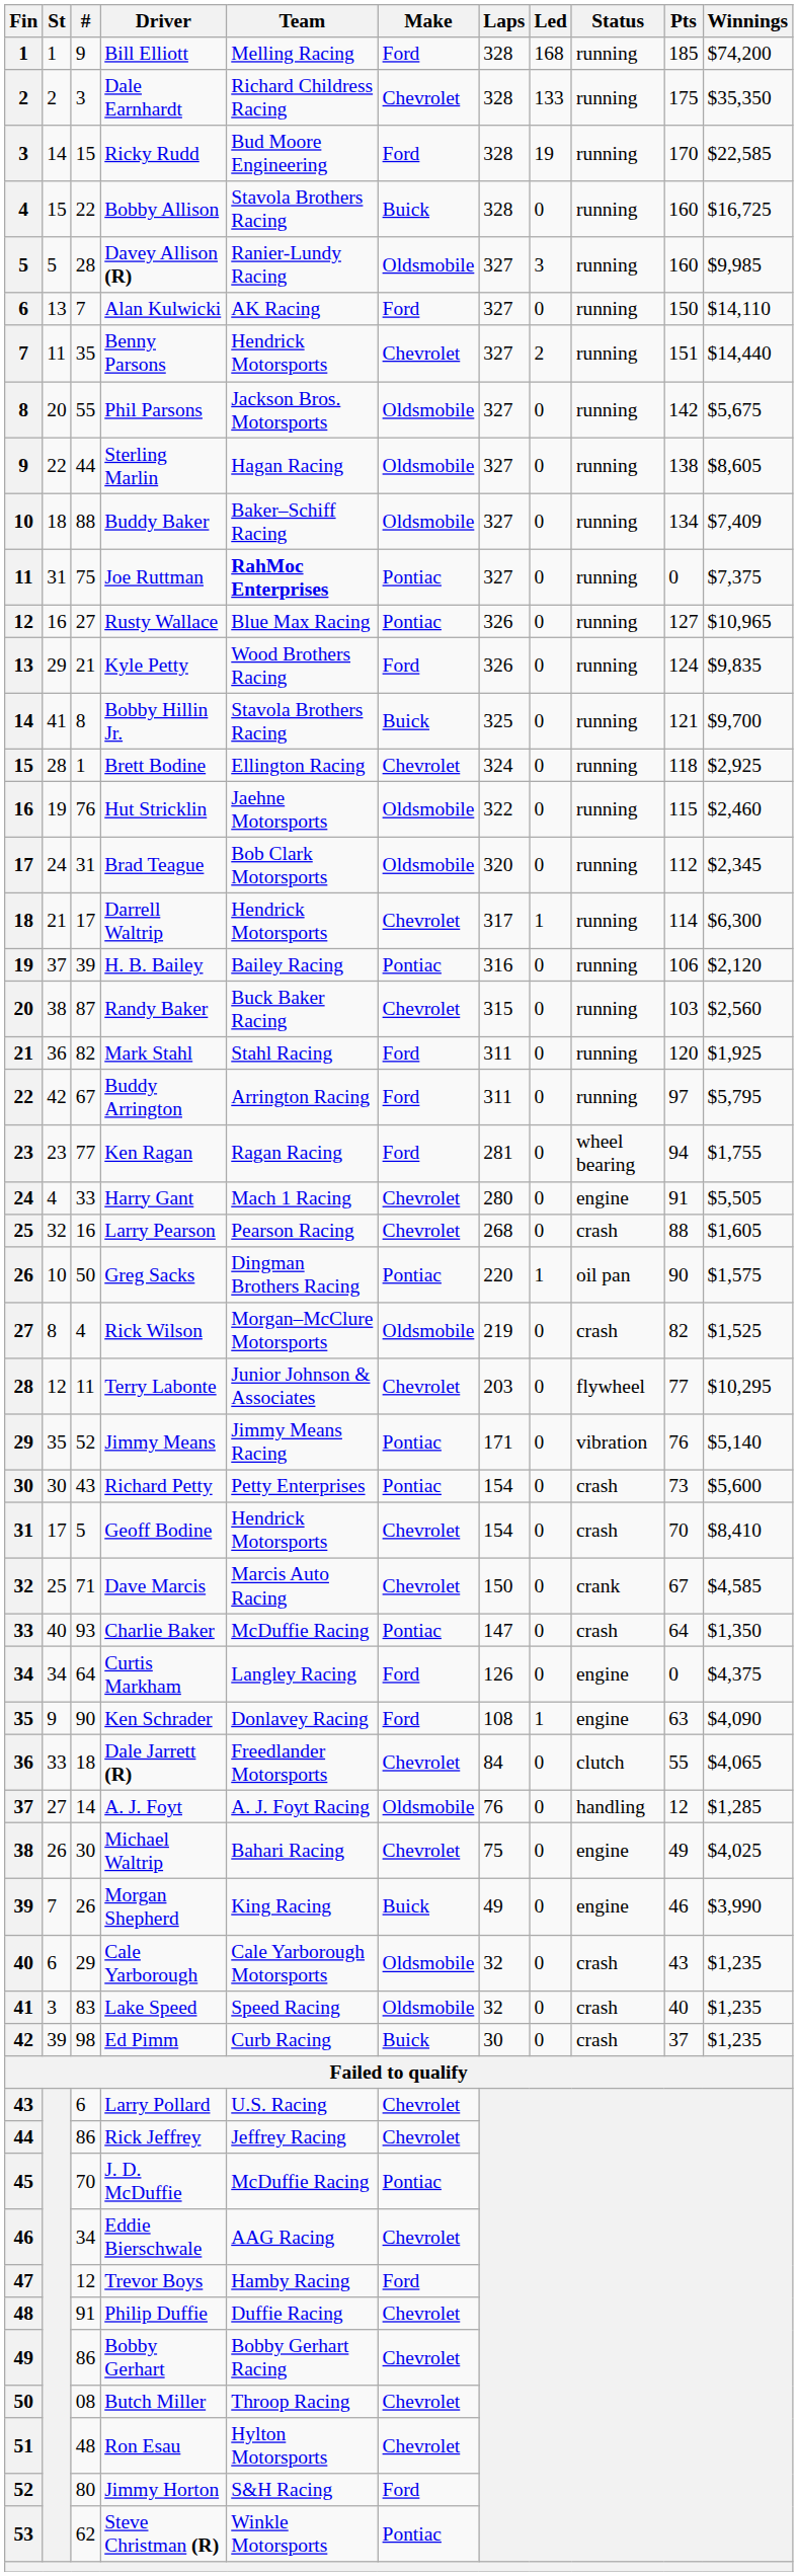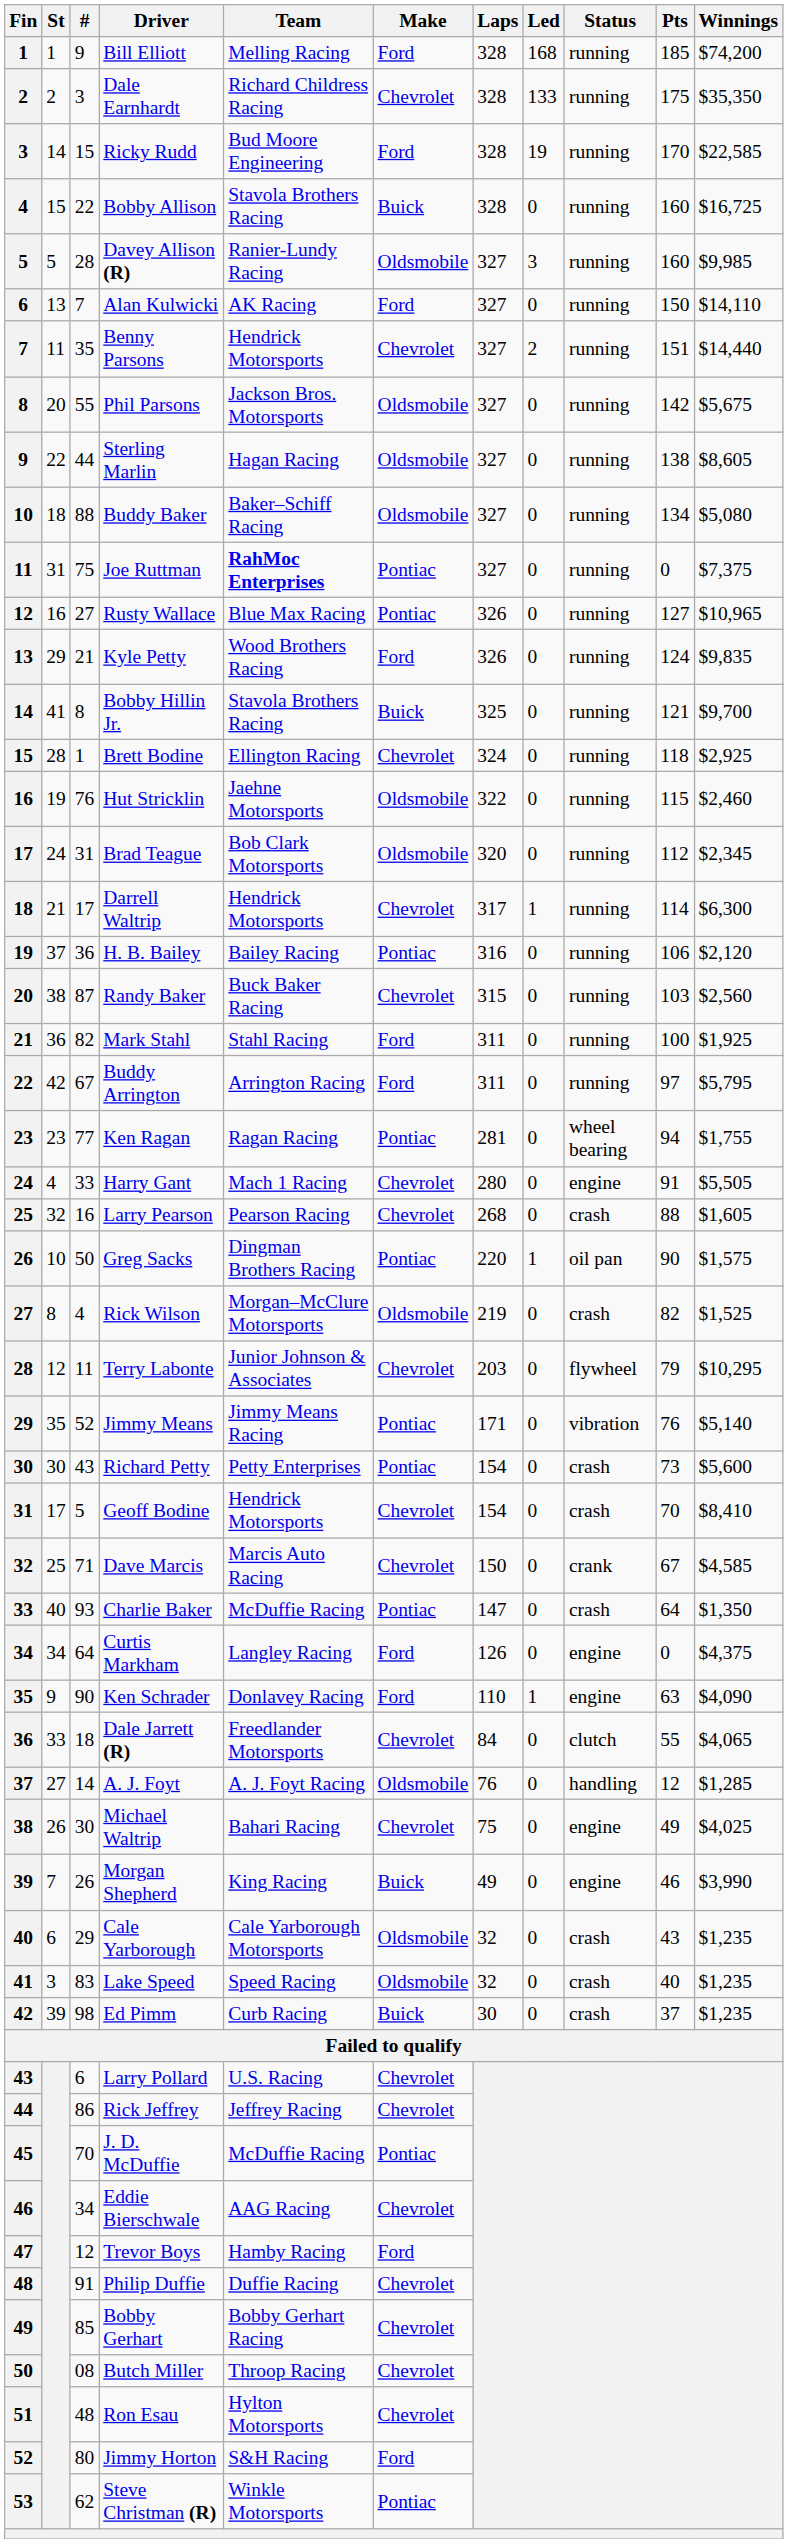Buddy Baker | Winnings: $7,409 -> $5,080
H. B. Bailey | #: 39 -> 36
Mark Stahl | Pts: 120 -> 100
Ken Ragan | Make: Ford -> Pontiac
Terry Labonte | Pts: 77 -> 79
Ken Schrader | Laps: 108 -> 110
Bobby Gerhart | #: 86 -> 85
